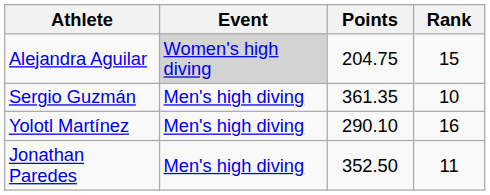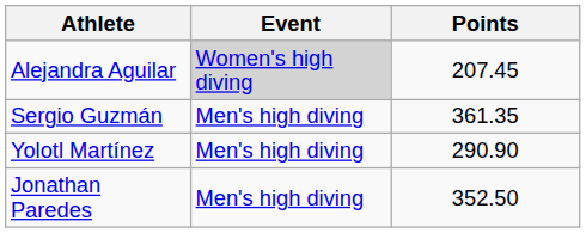- column: Rank | 15 | 10 | 16 | 11
Alejandra Aguilar | Points: 204.75 -> 207.45
Yolotl Martínez | Points: 290.10 -> 290.90
